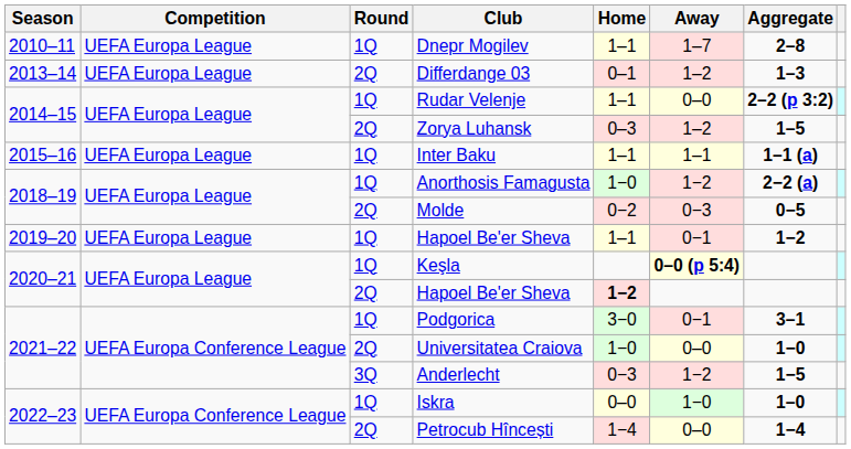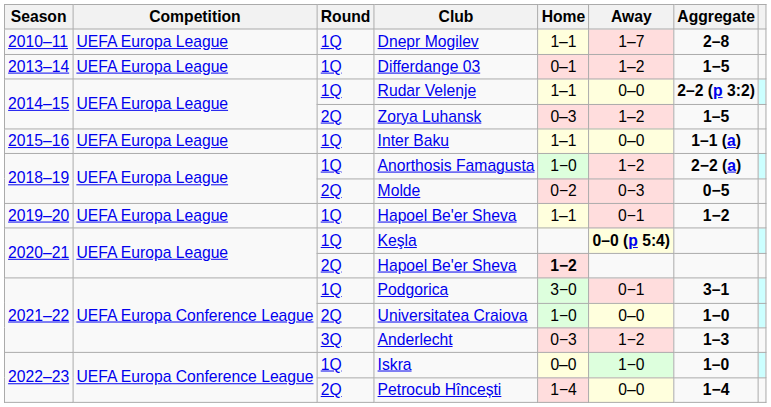Differdange 03 | Round: 2Q -> 1Q
Differdange 03 | Aggregate: 1–3 -> 1−5
Inter Baku | Away: 1–1 -> 0–0
Anderlecht | Aggregate: 1−5 -> 1–3
